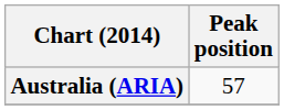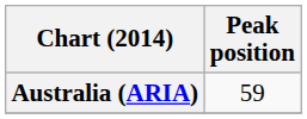Australia (ARIA) | Peak position: 57 -> 59
